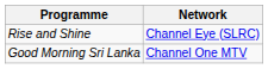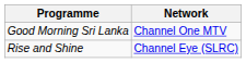rows swapped: Rise and Shine <-> Good Morning Sri Lanka
